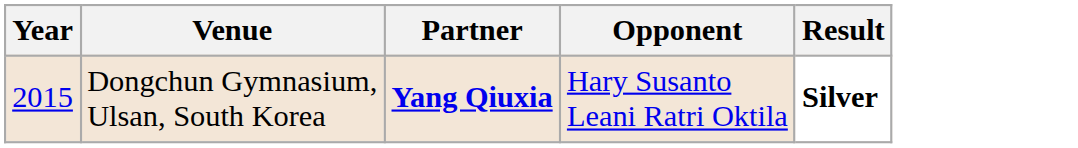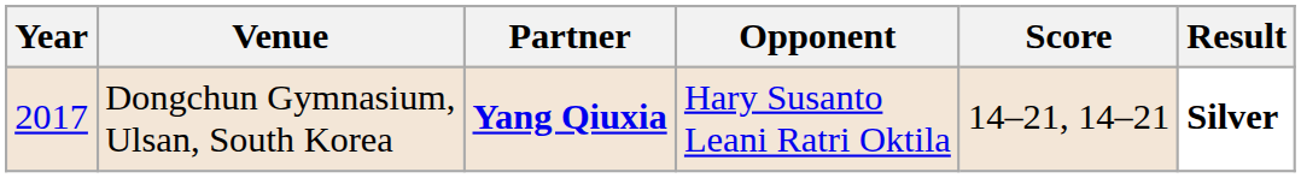+ column: Score | 14–21, 14–21
Dongchun Gymnasium, Ulsan, South Korea | Year: 2015 -> 2017
